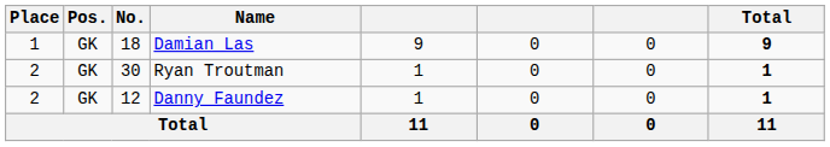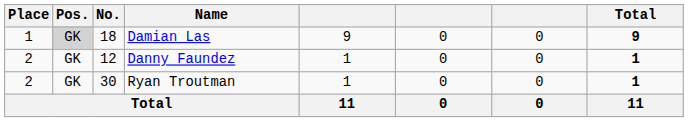Damian Las | Pos.: no background -> lightgrey background
rows swapped: Danny Faundez <-> Ryan Troutman
